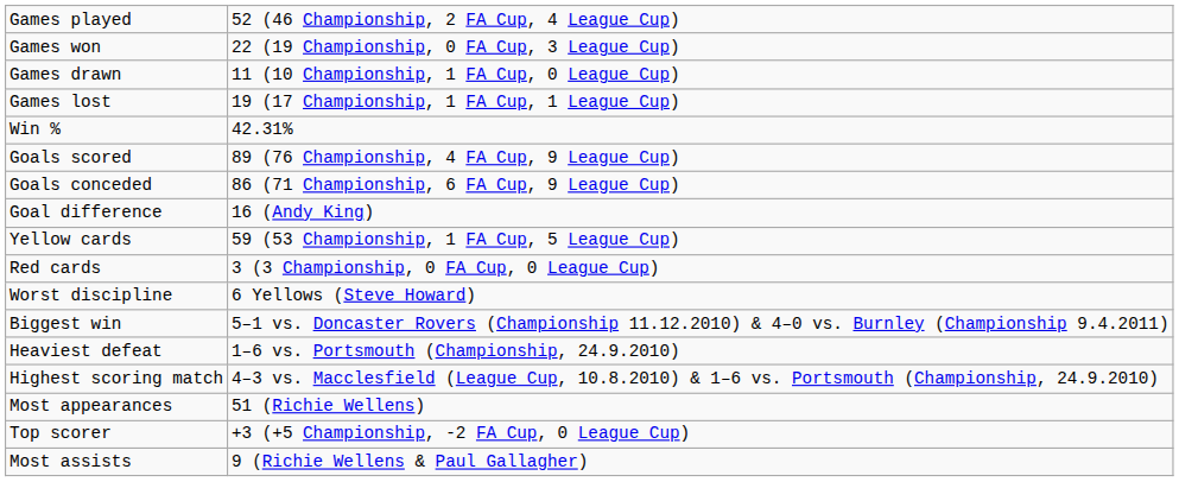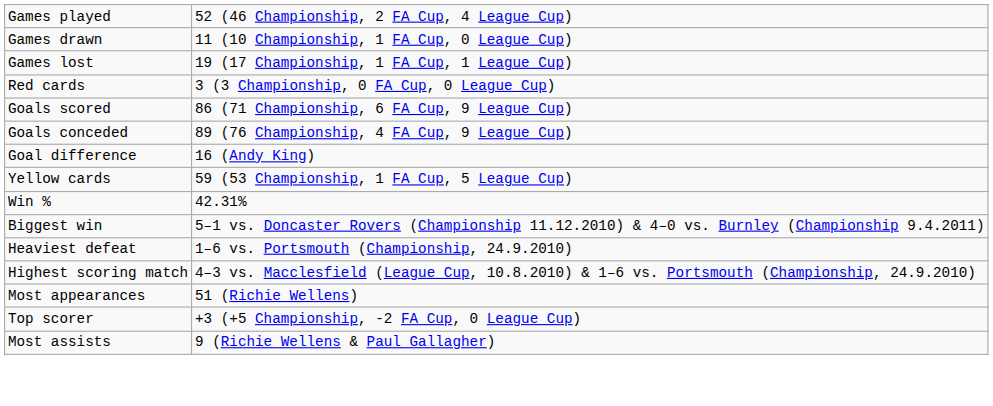- row: Games won | 22 (19 Championship, 0 FA Cup, 3 League Cup)
rows swapped: Win % <-> Red cards
Goals scored | column 2: 89 (76 Championship, 4 FA Cup, 9 League Cup) -> 86 (71 Championship, 6 FA Cup, 9 League Cup)
Goals conceded | column 2: 86 (71 Championship, 6 FA Cup, 9 League Cup) -> 89 (76 Championship, 4 FA Cup, 9 League Cup)
- row: Worst discipline | 6 Yellows (Steve Howard)
